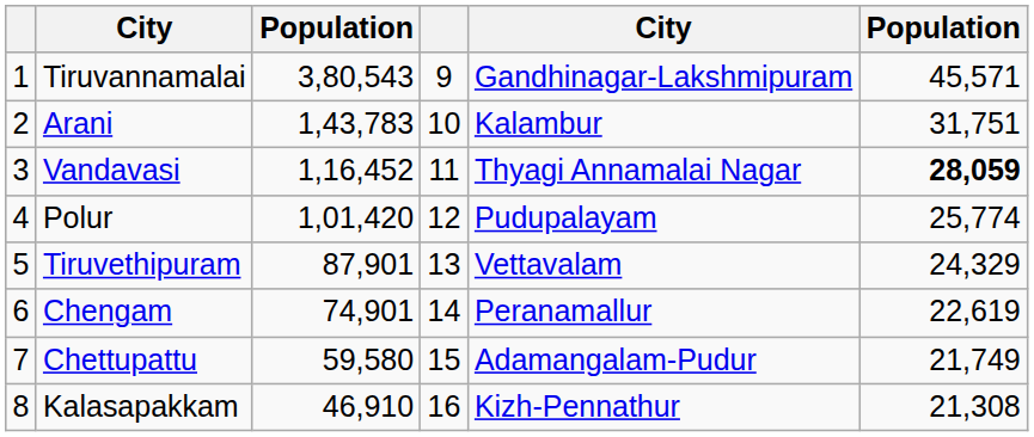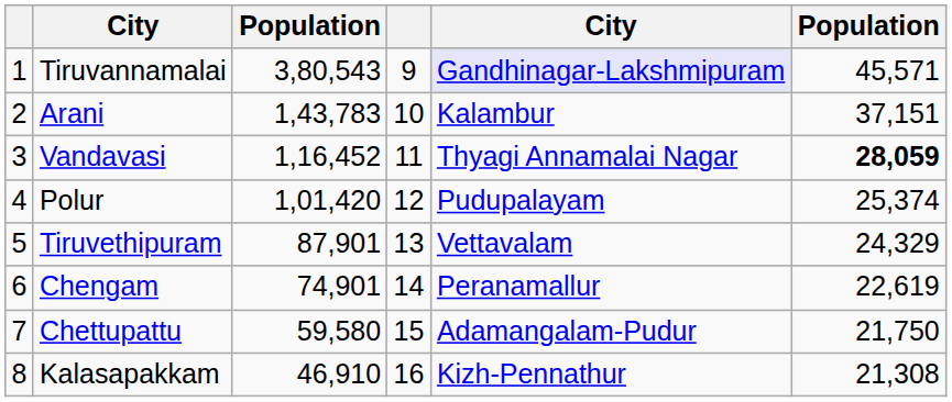Tiruvannamalai | column 5: no background -> lavender background
Arani | column 6: 31,751 -> 37,151
Polur | column 6: 25,774 -> 25,374
Chettupattu | column 6: 21,749 -> 21,750
